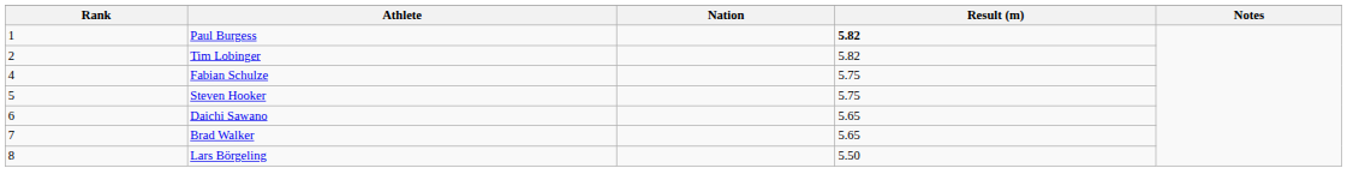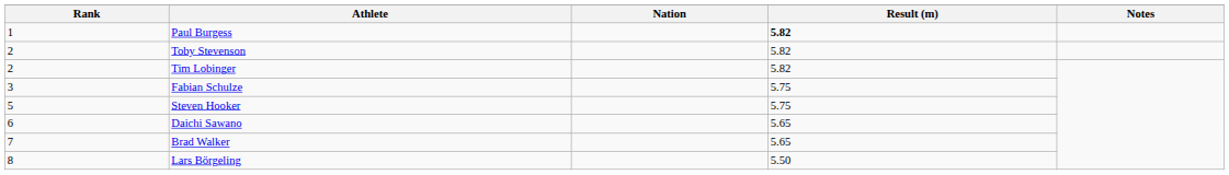+ row: 2 | Toby Stevenson | 5.82
Fabian Schulze | Rank: 4 -> 3
